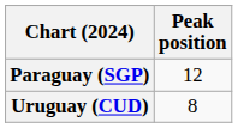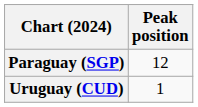Uruguay (CUD) | Peak position: 8 -> 1
